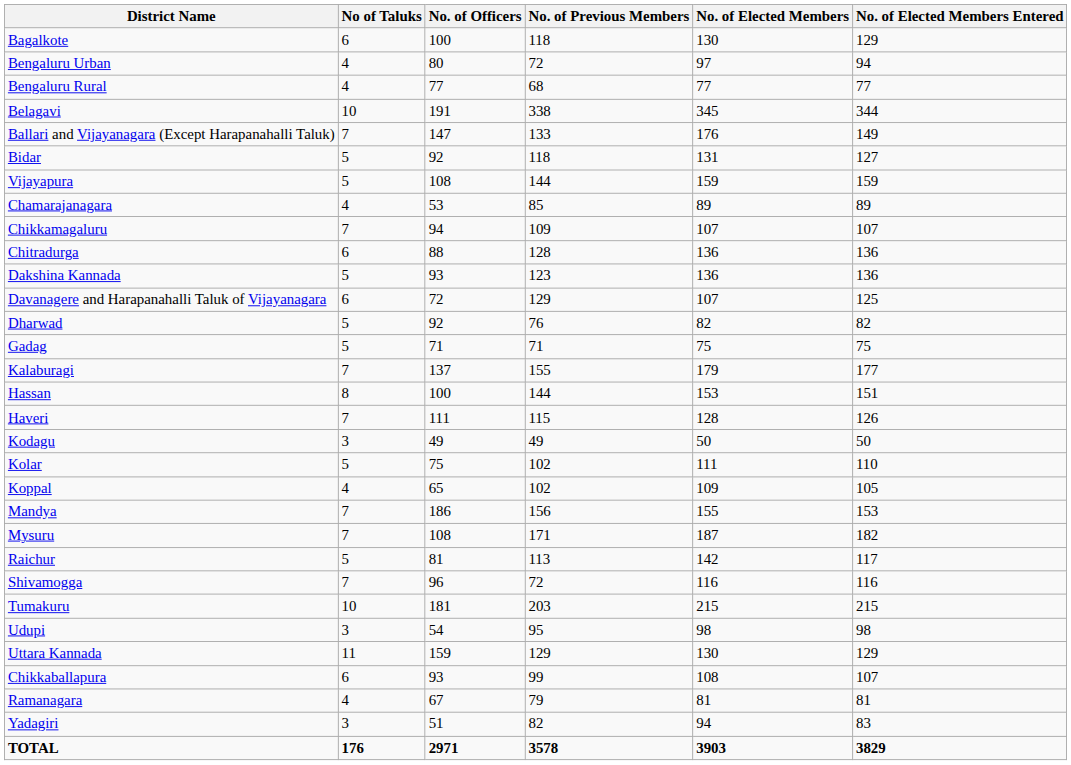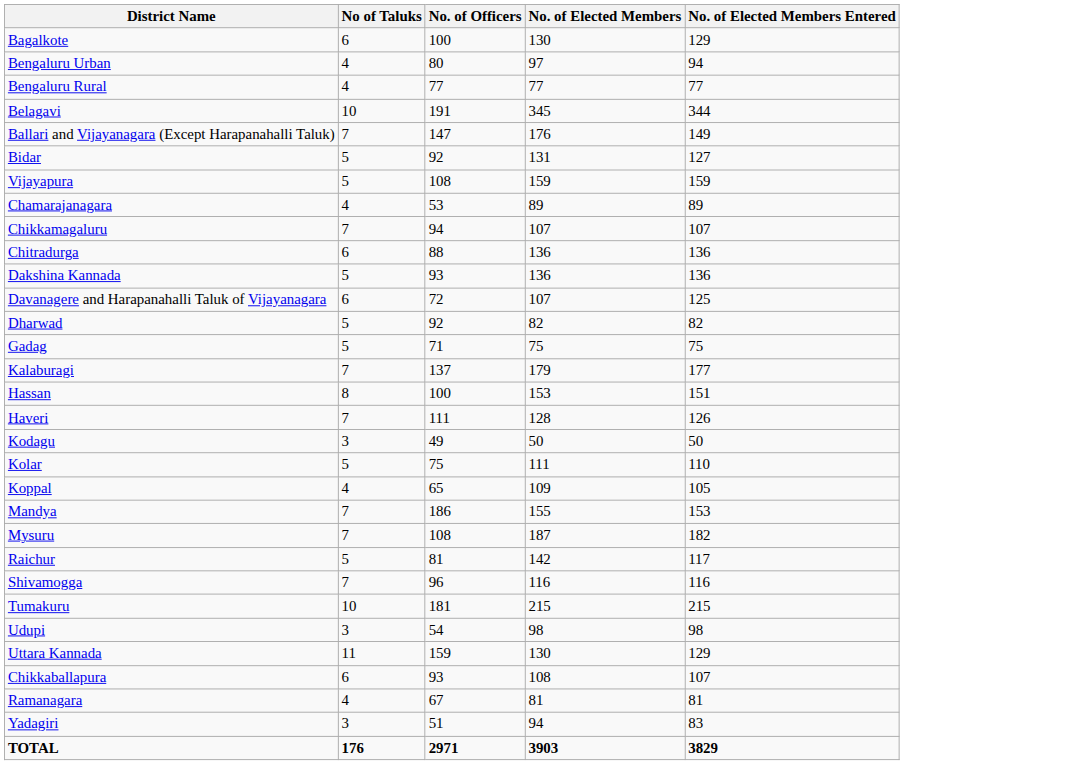- column: No. of Previous Members | 118 | 72 | 68 | 338 | 133 | 118 | 144 | 85 | 109 | 128 | 123 | 129 | 76 | 71 | 155 | 144 | 115 | 49 | 102 | 102 | 156 | 171 | 113 | 72 | 203 | 95 | 129 | 99 | 79 | 82 | 3578
